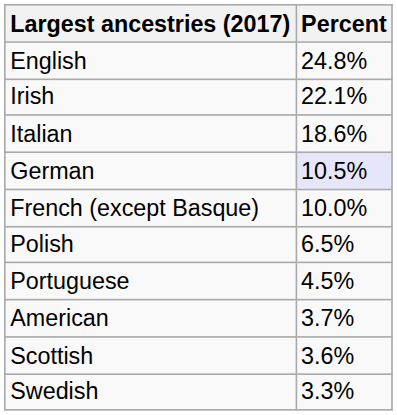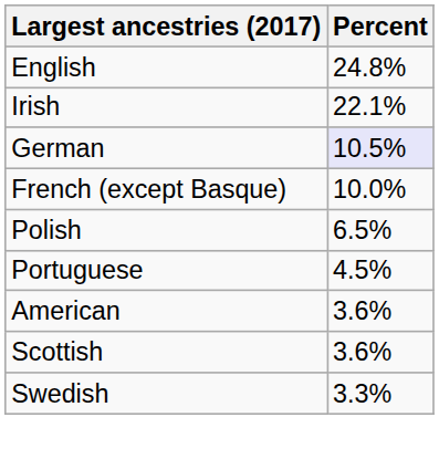- row: Italian | 18.6%
American | Percent: 3.7% -> 3.6%
